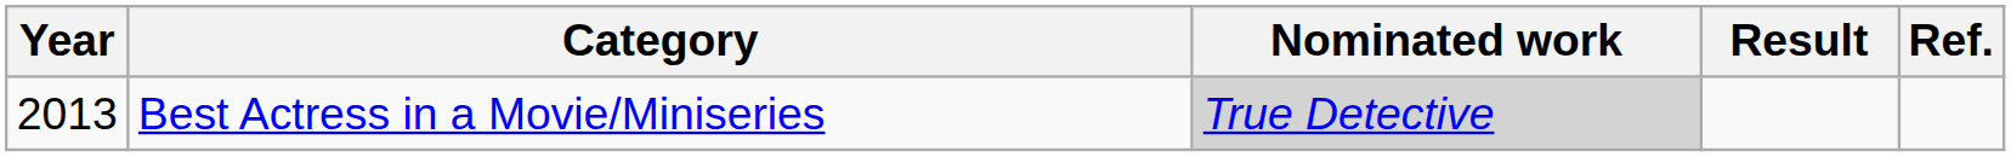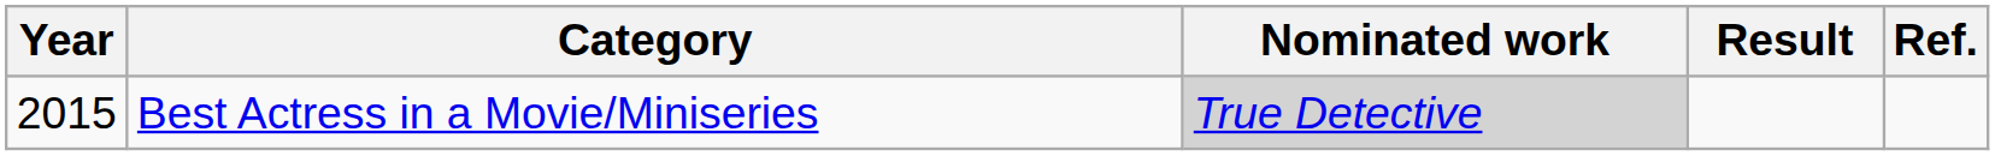Best Actress in a Movie/Miniseries | Year: 2013 -> 2015
